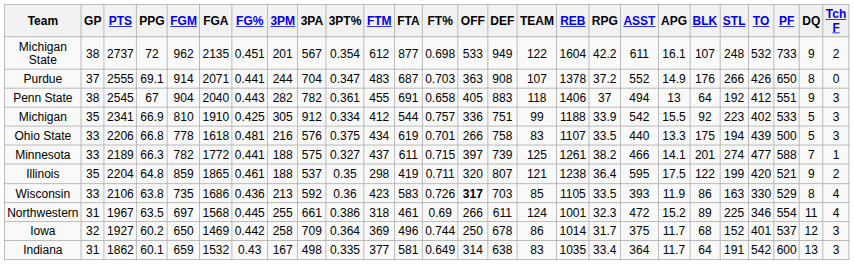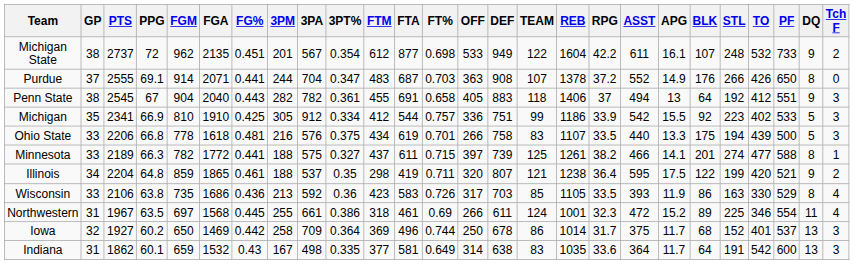Michigan | REB: 1188 -> 1186
Minnesota | DQ: 7 -> 8
Illinois | GP: 35 -> 34
Wisconsin | OFF: bold -> normal
Iowa | DQ: 12 -> 13
Indiana | RPG: 33.4 -> 33.6
